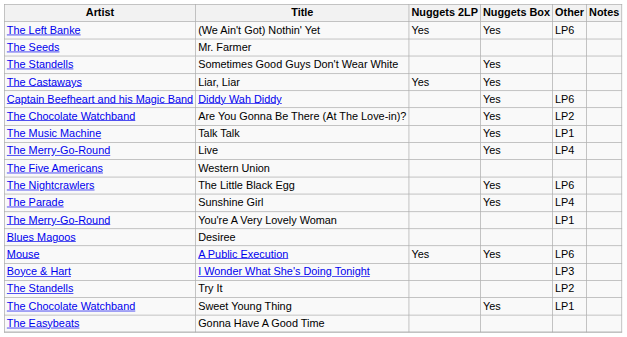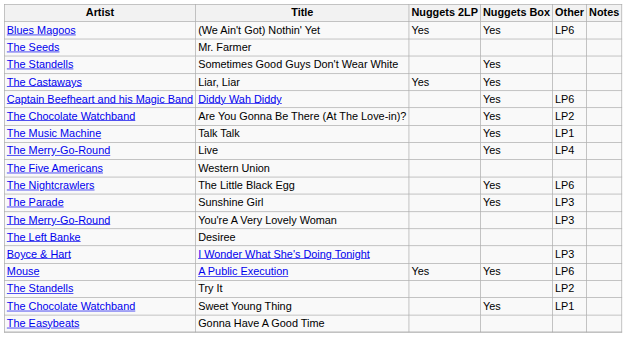(We Ain't Got) Nothin' Yet | Artist: The Left Banke -> Blues Magoos
Sunshine Girl | Other: LP4 -> LP3
You're A Very Lovely Woman | Other: LP1 -> LP3
Desiree | Artist: Blues Magoos -> The Left Banke
rows swapped: I Wonder What She's Doing Tonight <-> A Public Execution
